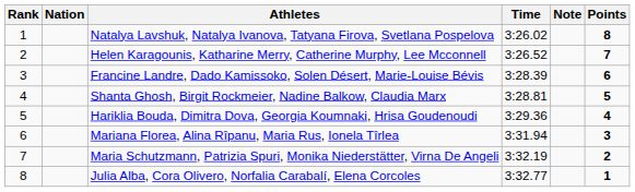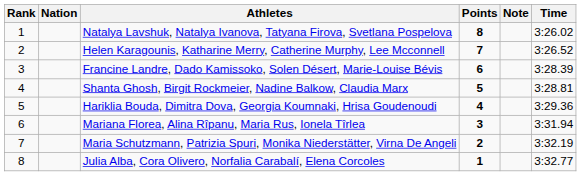columns swapped: Time <-> Points
